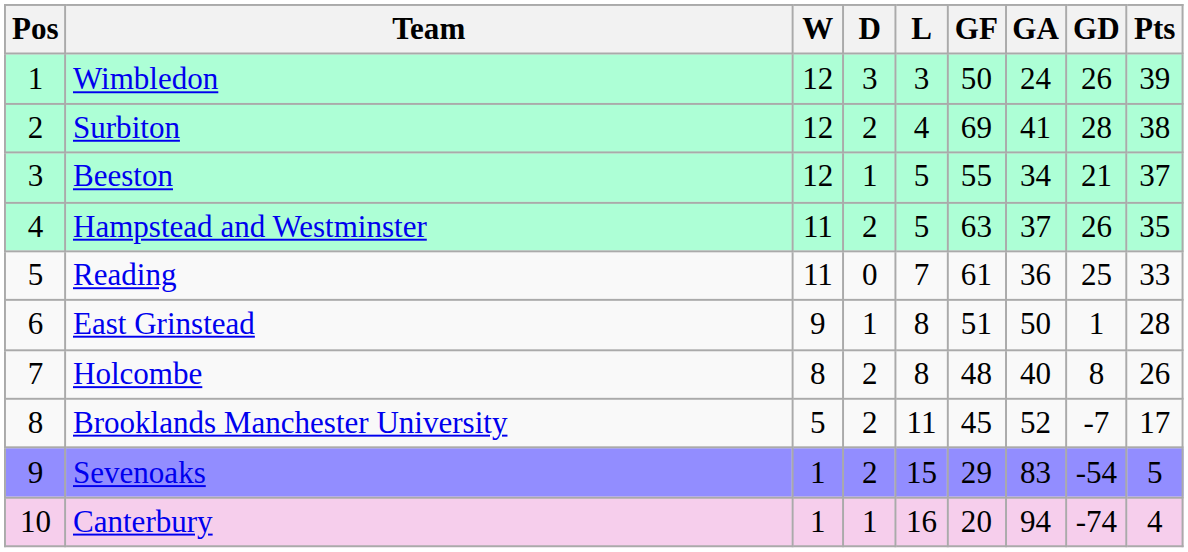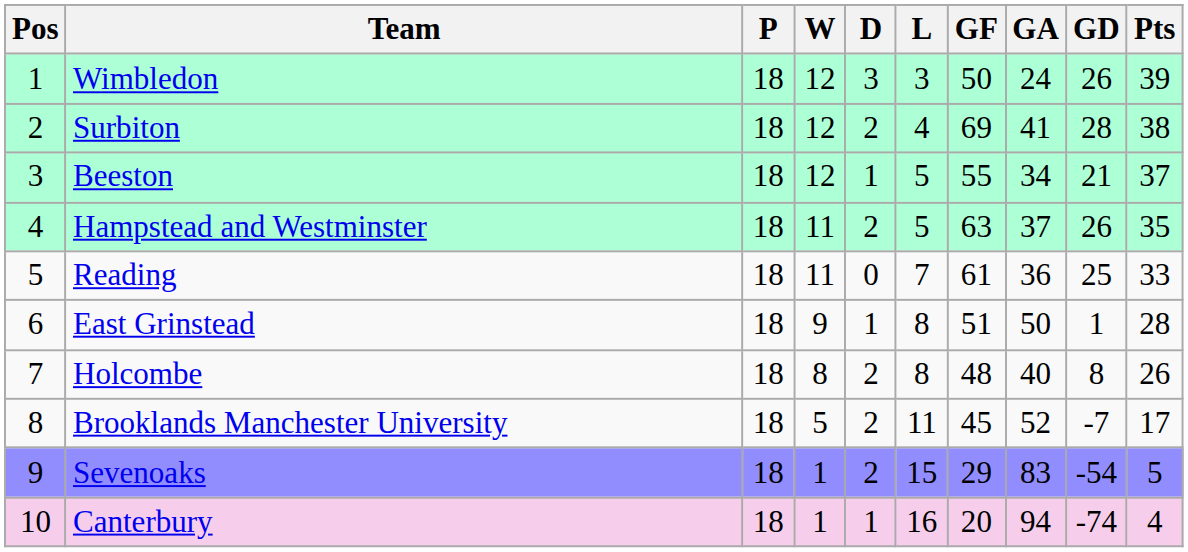+ column: P | 18 | 18 | 18 | 18 | 18 | 18 | 18 | 18 | 18 | 18
